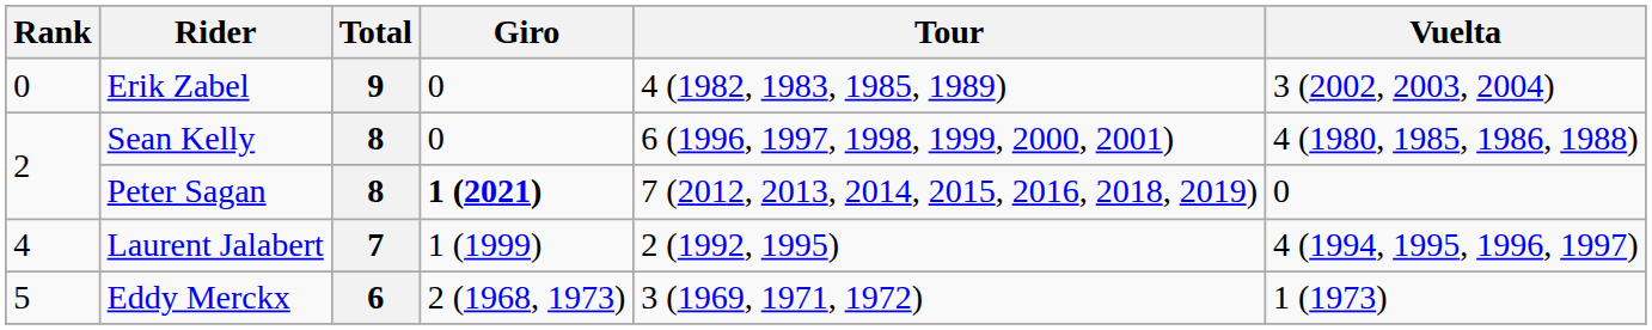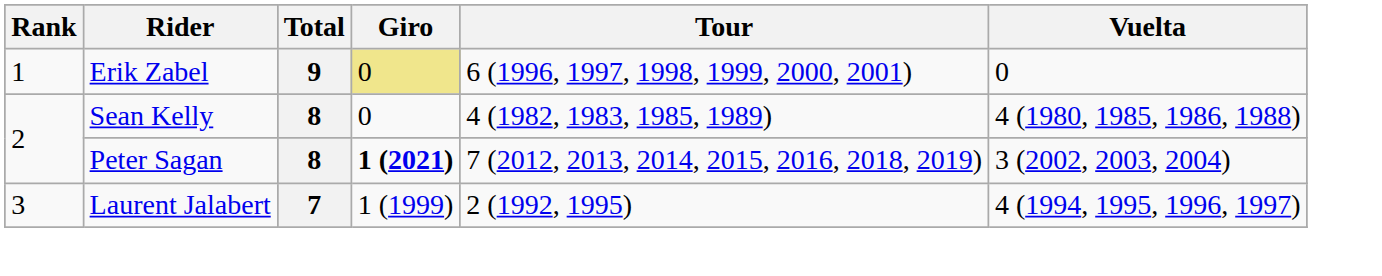Erik Zabel | Rank: 0 -> 1
Erik Zabel | Giro: no background -> khaki background
Erik Zabel | Tour: 4 (1982, 1983, 1985, 1989) -> 6 (1996, 1997, 1998, 1999, 2000, 2001)
Erik Zabel | Vuelta: 3 (2002, 2003, 2004) -> 0
Sean Kelly | Tour: 6 (1996, 1997, 1998, 1999, 2000, 2001) -> 4 (1982, 1983, 1985, 1989)
Peter Sagan | Vuelta: 0 -> 3 (2002, 2003, 2004)
Laurent Jalabert | Rank: 4 -> 3
- row: 5 | Eddy Merckx | 6 | 2 (1968, 1973) | 3 (1969, 1971, 1972) | 1 (1973)
